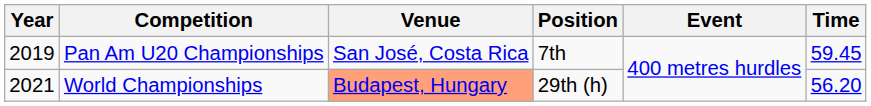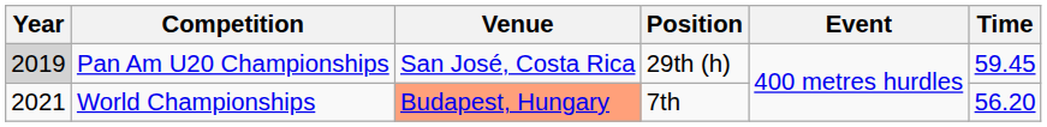Pan Am U20 Championships | Year: no background -> lightgrey background
Pan Am U20 Championships | Position: 7th -> 29th (h)
World Championships | Position: 29th (h) -> 7th
